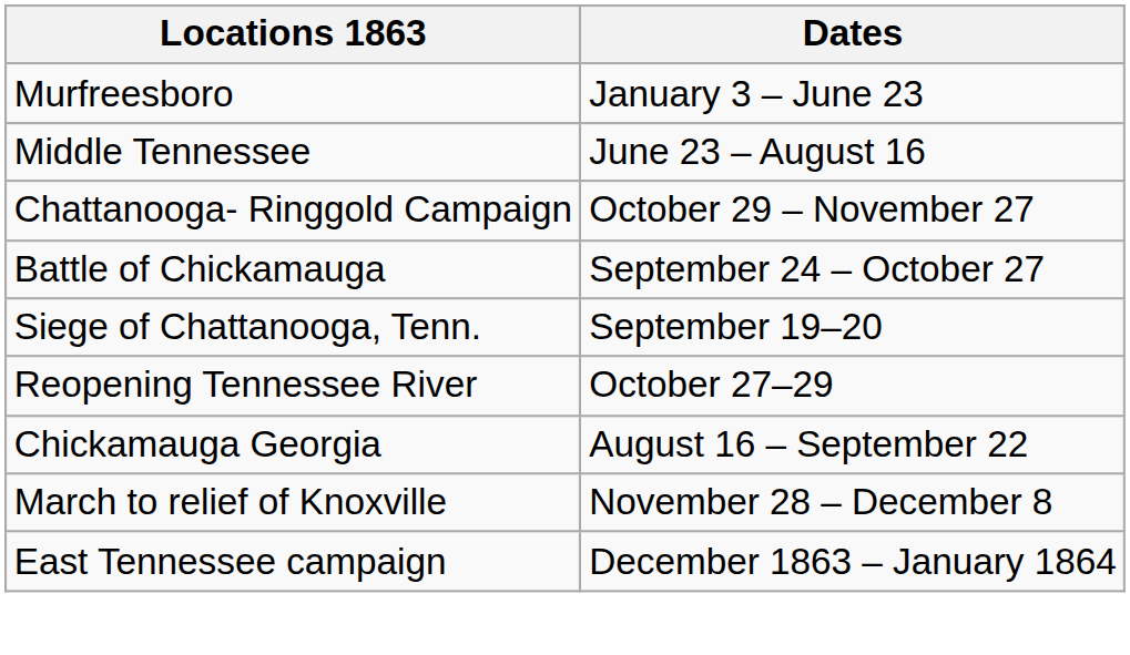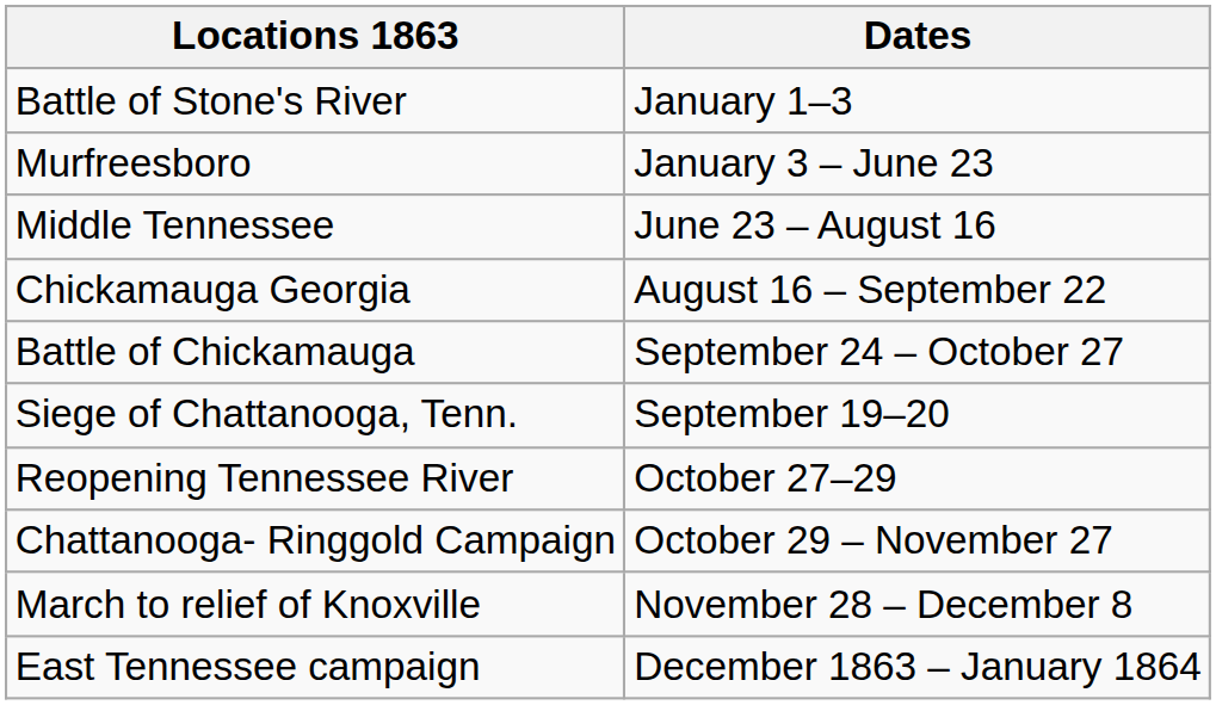+ row: Battle of Stone's River | January 1–3
rows swapped: Chickamauga Georgia <-> Chattanooga- Ringgold Campaign
